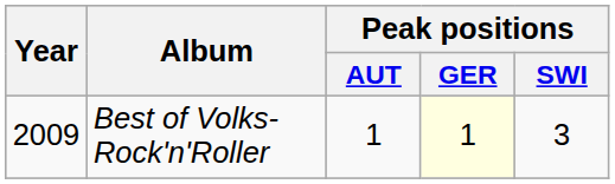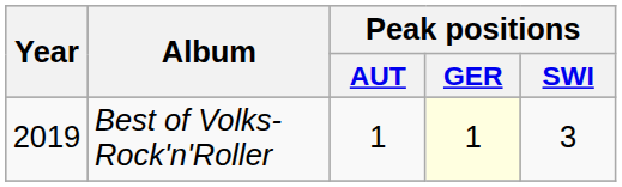Best of Volks-Rock'n'Roller | Year: 2009 -> 2019
